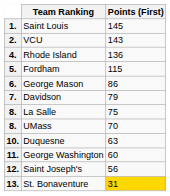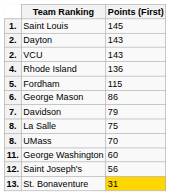+ row: 2. | Dayton | 143
- row: 10. | Duquesne | 63
